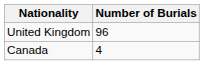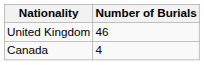United Kingdom | Number of Burials: 96 -> 46
